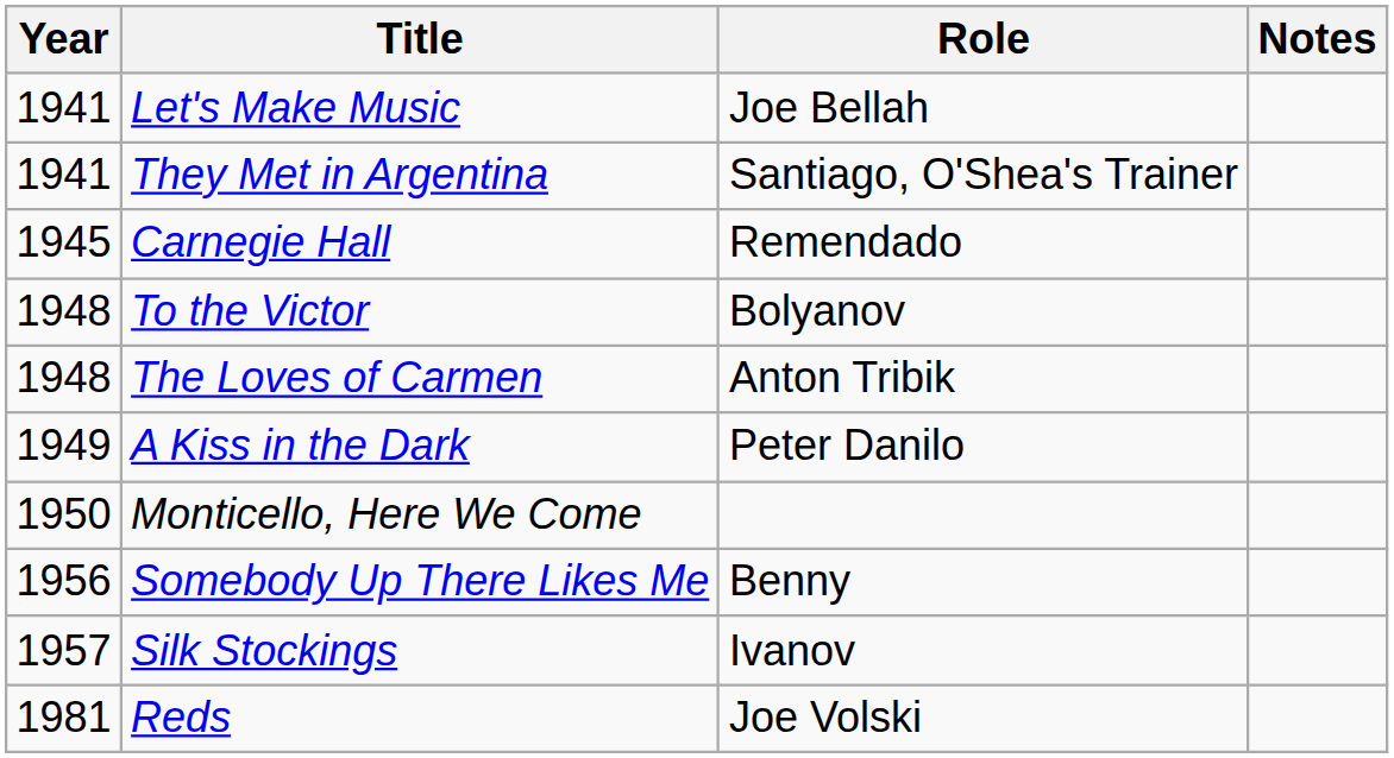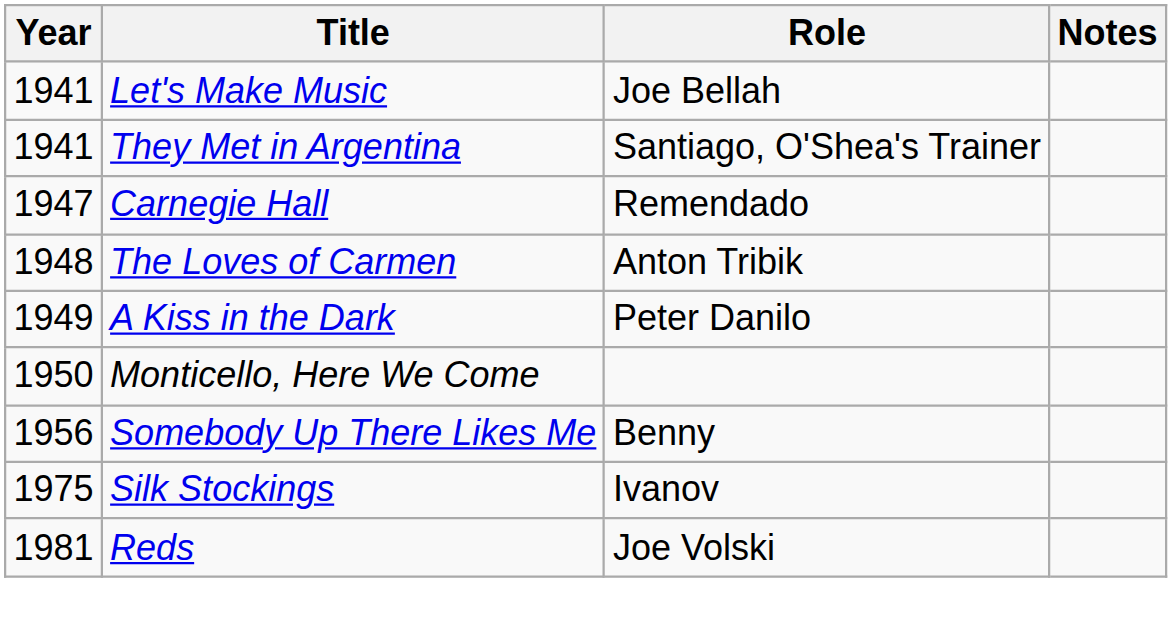Carnegie Hall | Year: 1945 -> 1947
- row: 1948 | To the Victor | Bolyanov
Silk Stockings | Year: 1957 -> 1975
